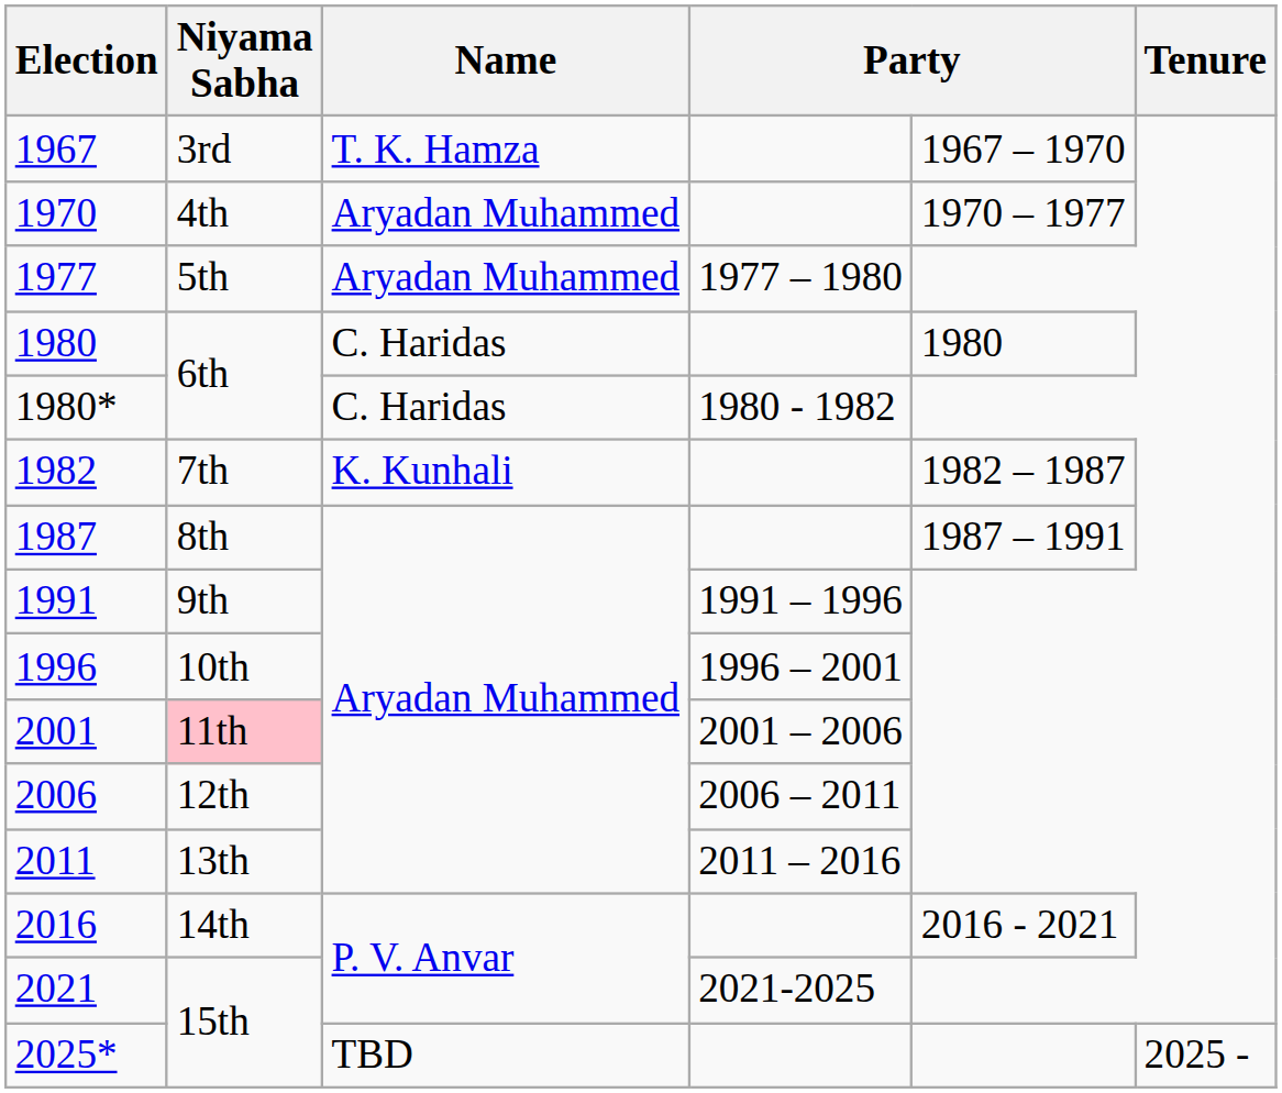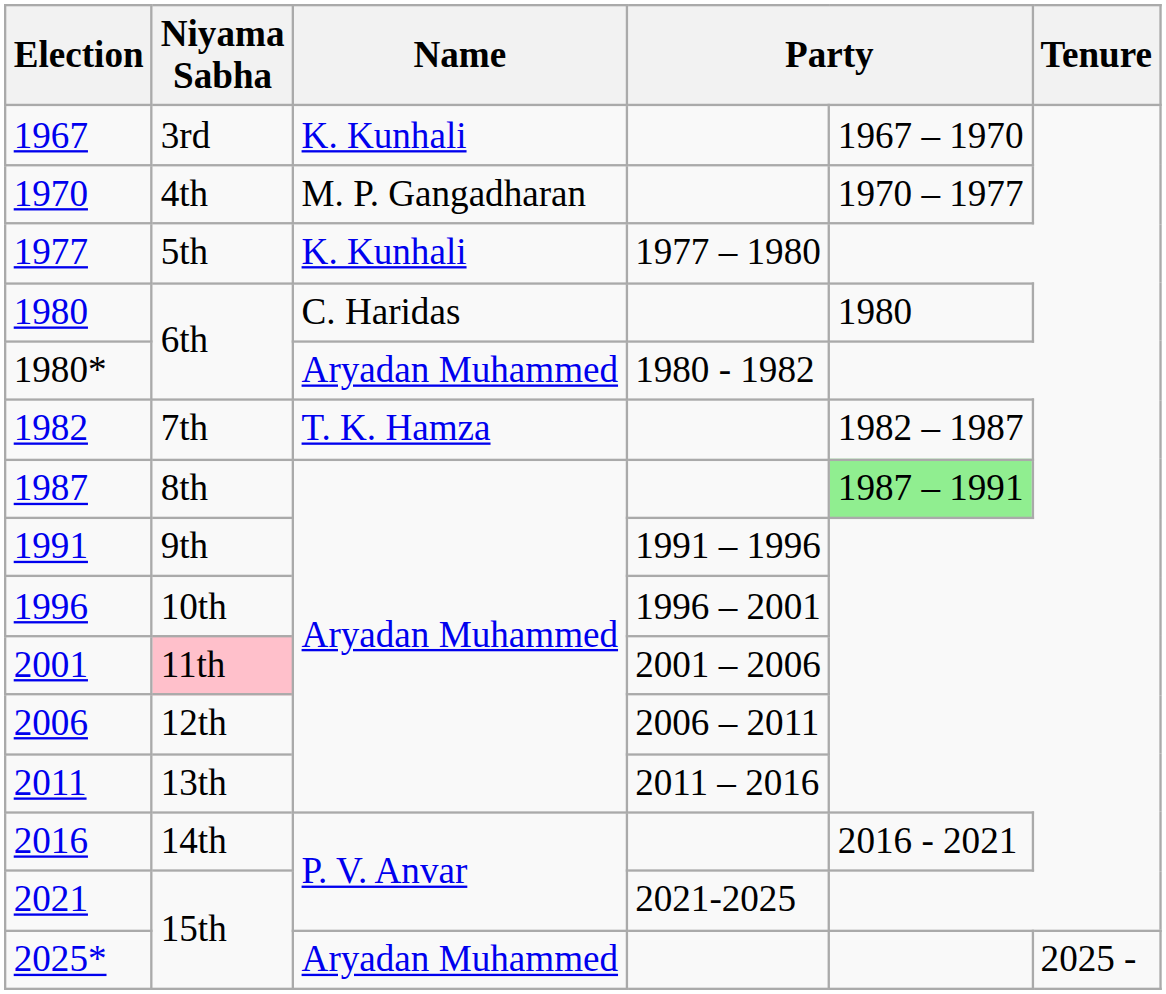1967 | Name: T. K. Hamza -> K. Kunhali
1970 | Name: Aryadan Muhammed -> M. P. Gangadharan
1977 | Name: Aryadan Muhammed -> K. Kunhali
1980* | Name: C. Haridas -> Aryadan Muhammed
1982 | Name: K. Kunhali -> T. K. Hamza
1987 | column 5: no background -> lightgreen background
2025* | Name: TBD -> Aryadan Muhammed
